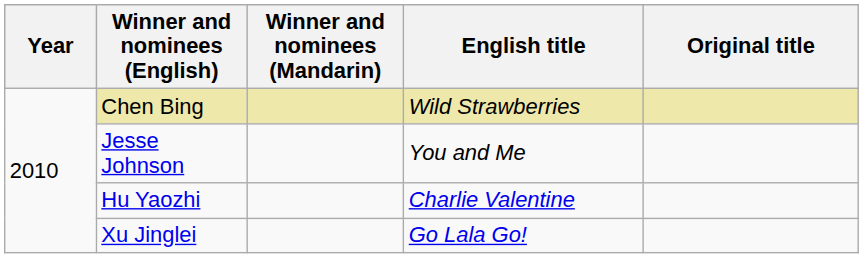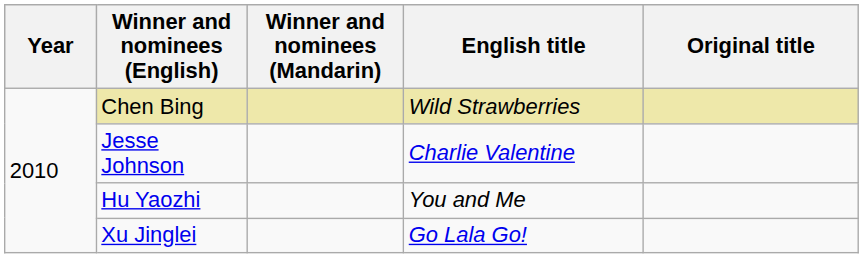Jesse Johnson | English title: You and Me -> Charlie Valentine
Hu Yaozhi | English title: Charlie Valentine -> You and Me
